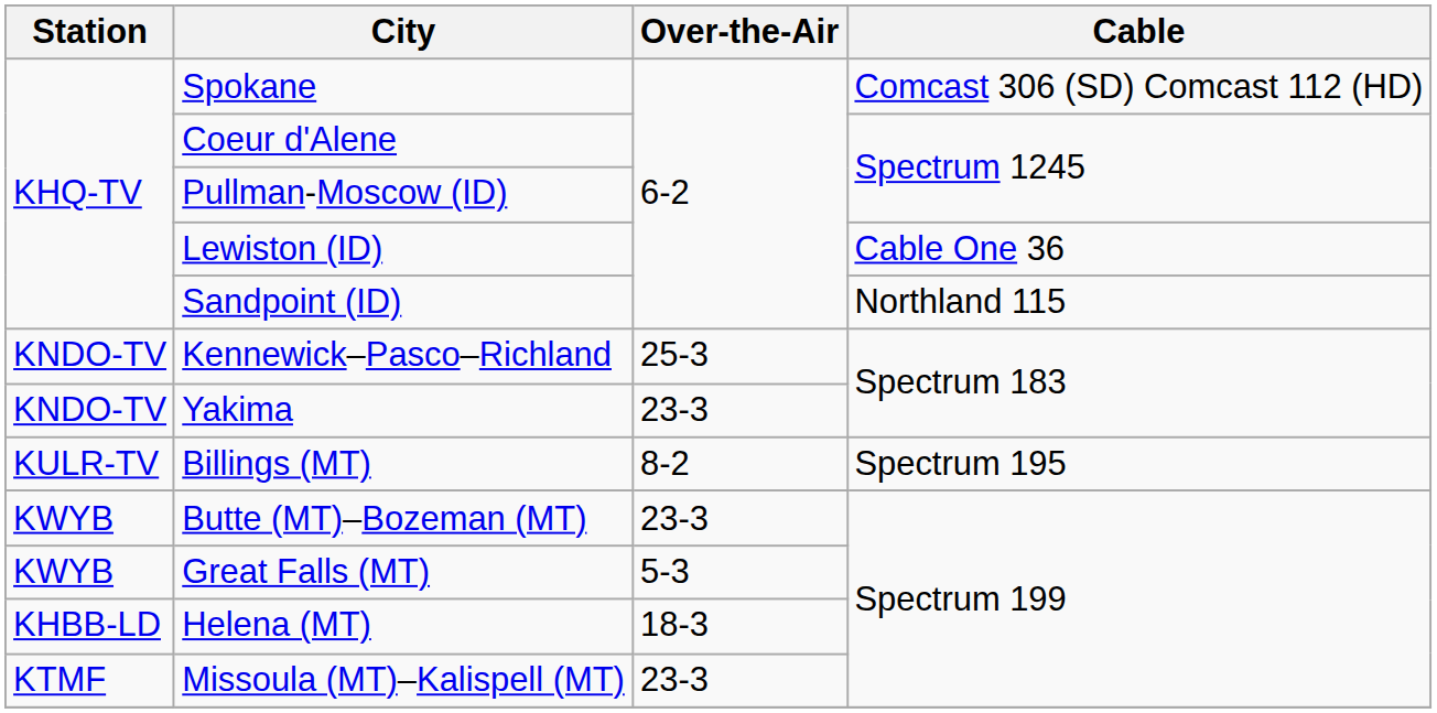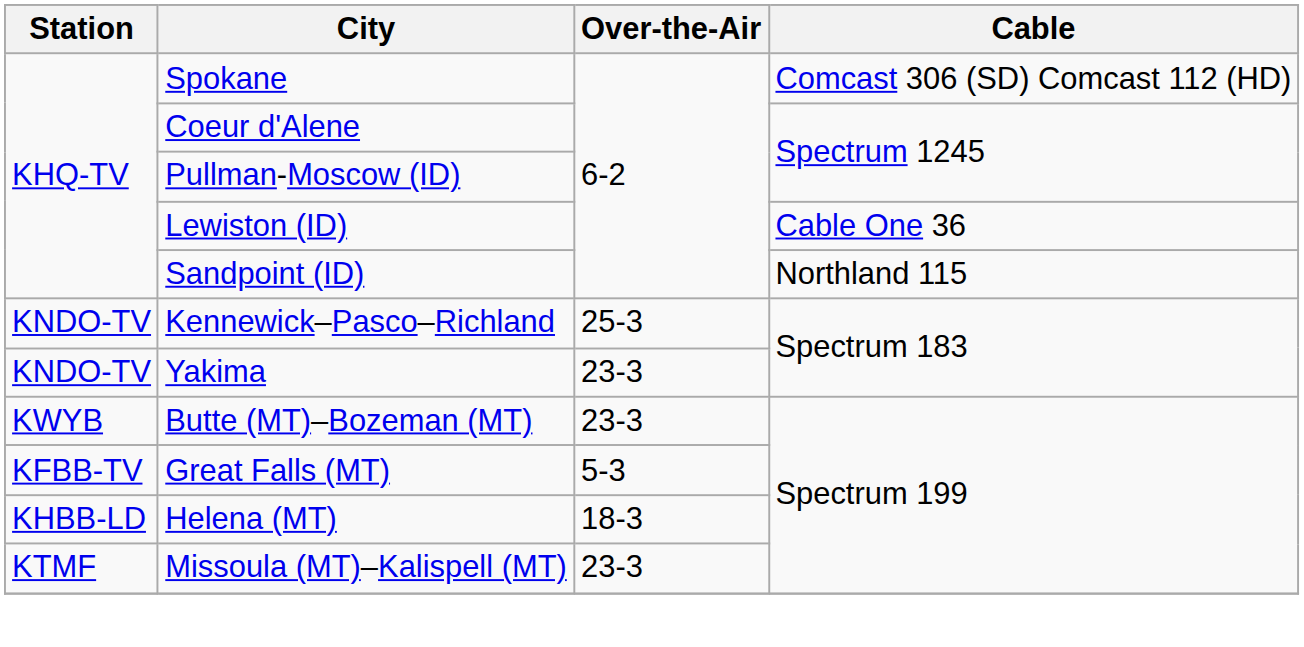- row: KULR-TV | Billings (MT) | 8-2 | Spectrum 195
Great Falls (MT) | Station: KWYB -> KFBB-TV
